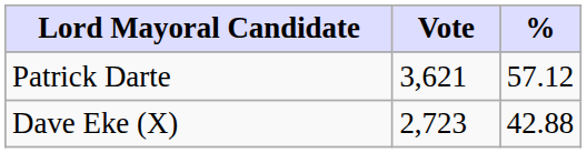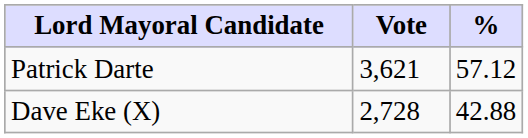Dave Eke (X) | Vote: 2,723 -> 2,728
